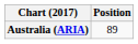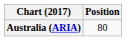Australia (ARIA) | Position: 89 -> 80
